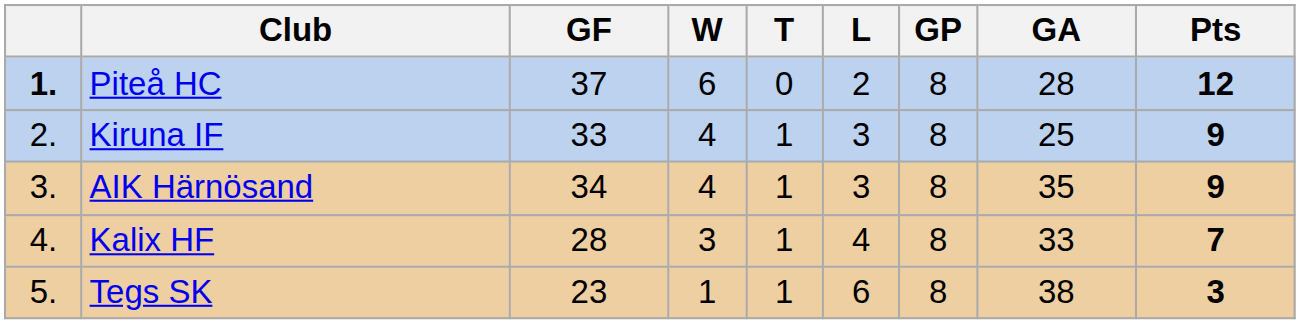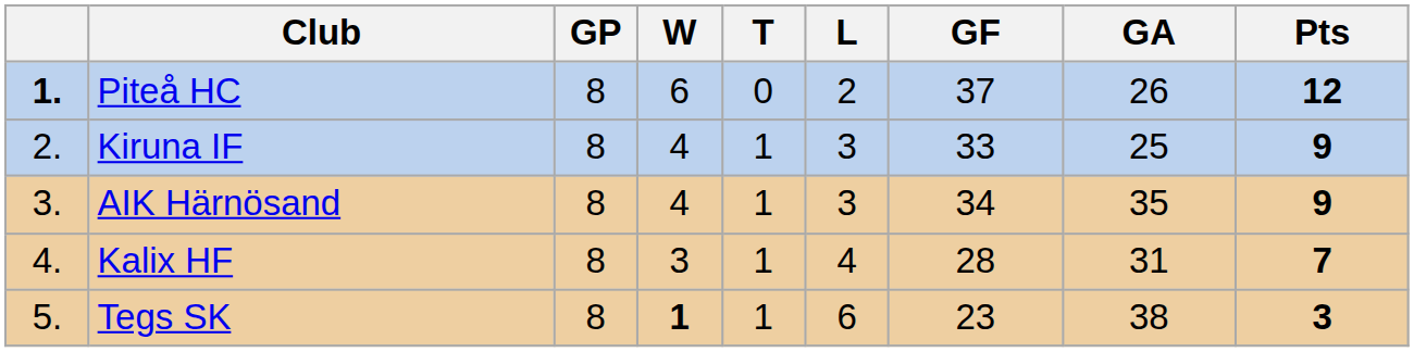columns swapped: GP <-> GF
Piteå HC | GA: 28 -> 26
Kalix HF | GA: 33 -> 31
Tegs SK | W: normal -> bold
